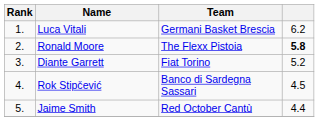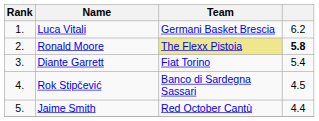Ronald Moore | Team: no background -> khaki background
Diante Garrett | column 4: 5.2 -> 5.4
